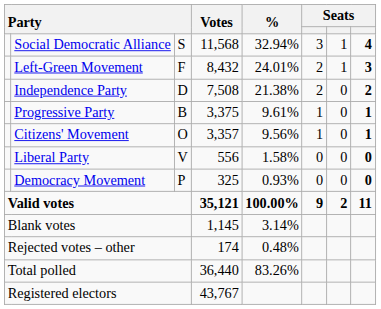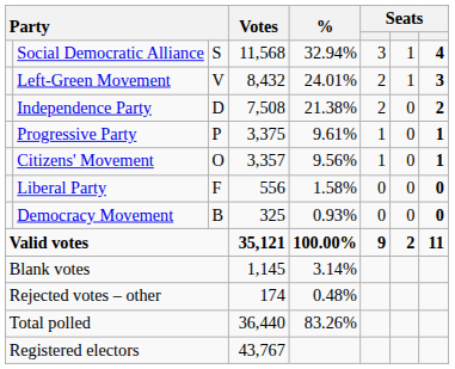Left-Green Movement | column 3: F -> V
Progressive Party | column 3: B -> P
Liberal Party | column 3: V -> F
Democracy Movement | column 3: P -> B
